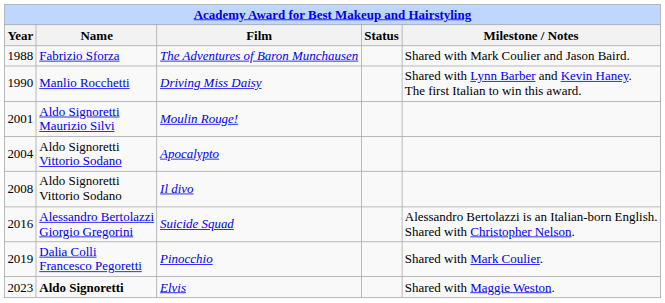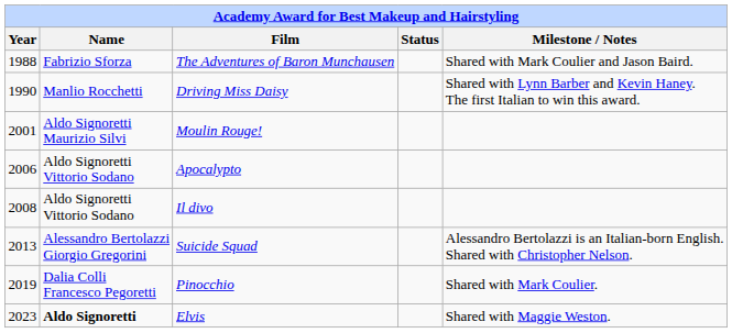Apocalypto | Year: 2004 -> 2006
Suicide Squad | Year: 2016 -> 2013
